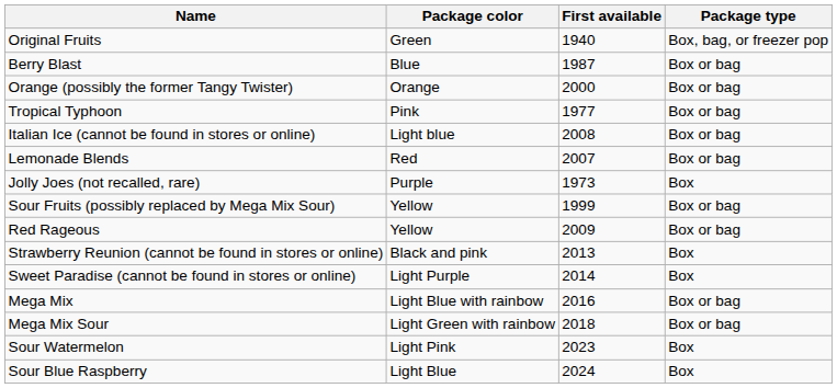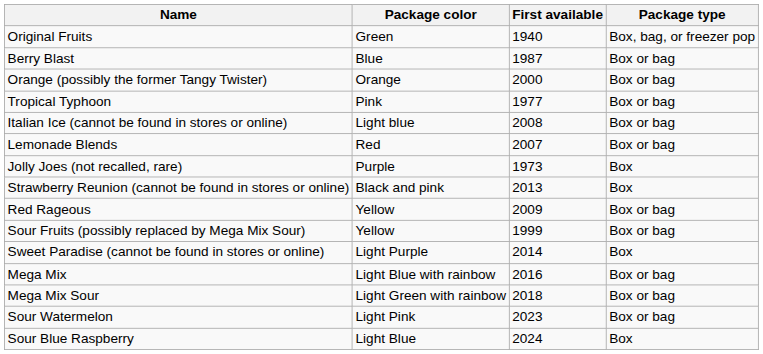rows swapped: Sour Fruits (possibly replaced by Mega Mix Sour) <-> Strawberry Reunion (cannot be found in stores or online)
Sour Watermelon | Package type: Box -> Box or bag
